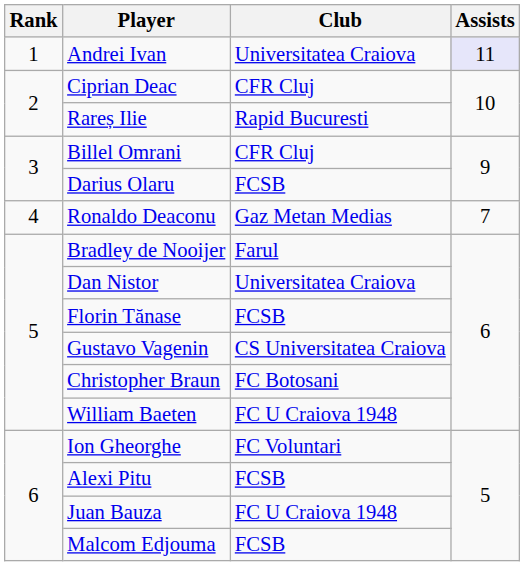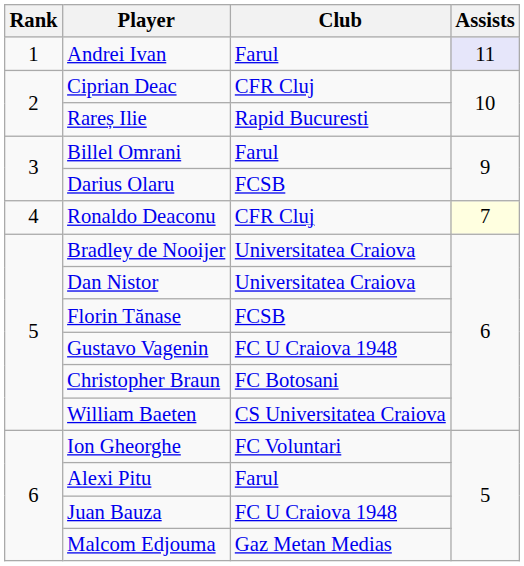Andrei Ivan | Club: Universitatea Craiova -> Farul
Billel Omrani | Club: CFR Cluj -> Farul
Ronaldo Deaconu | Club: Gaz Metan Medias -> CFR Cluj
Ronaldo Deaconu | Assists: no background -> lightyellow background
Bradley de Nooijer | Club: Farul -> Universitatea Craiova
Gustavo Vagenin | Club: CS Universitatea Craiova -> FC U Craiova 1948
William Baeten | Club: FC U Craiova 1948 -> CS Universitatea Craiova
Alexi Pitu | Club: FCSB -> Farul
Malcom Edjouma | Club: FCSB -> Gaz Metan Medias
